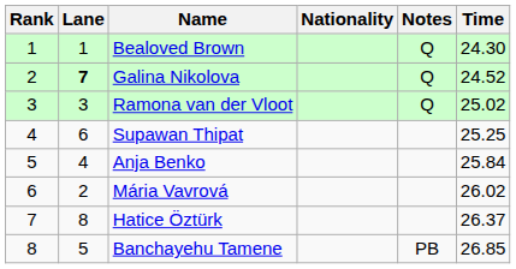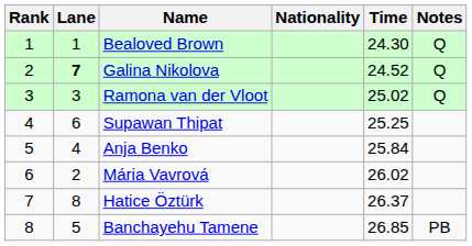columns swapped: Time <-> Notes
